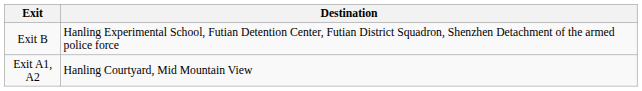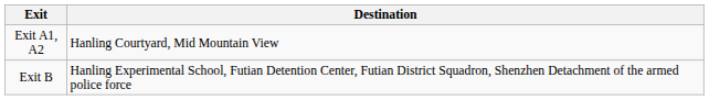rows swapped: Exit A1, A2 <-> Exit B
